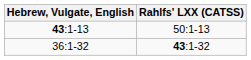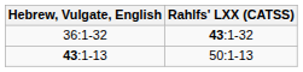rows swapped: 43:1-13 <-> 36:1-32
